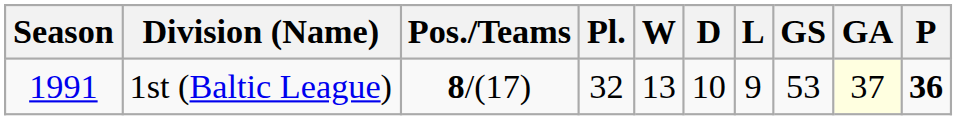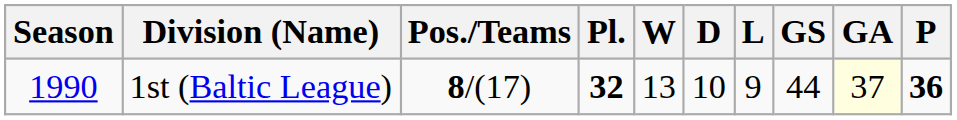1st (Baltic League) | Season: 1991 -> 1990
1st (Baltic League) | Pl.: normal -> bold
1st (Baltic League) | GS: 53 -> 44
